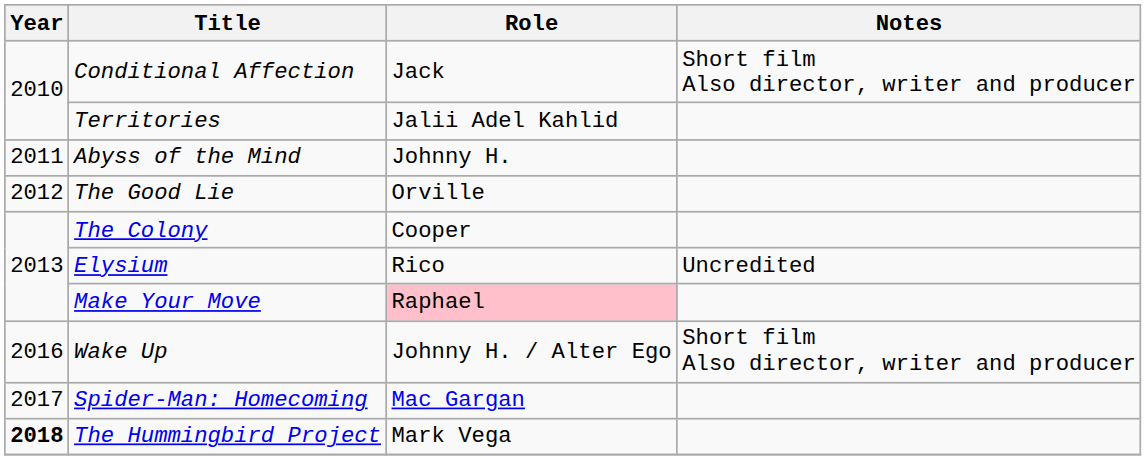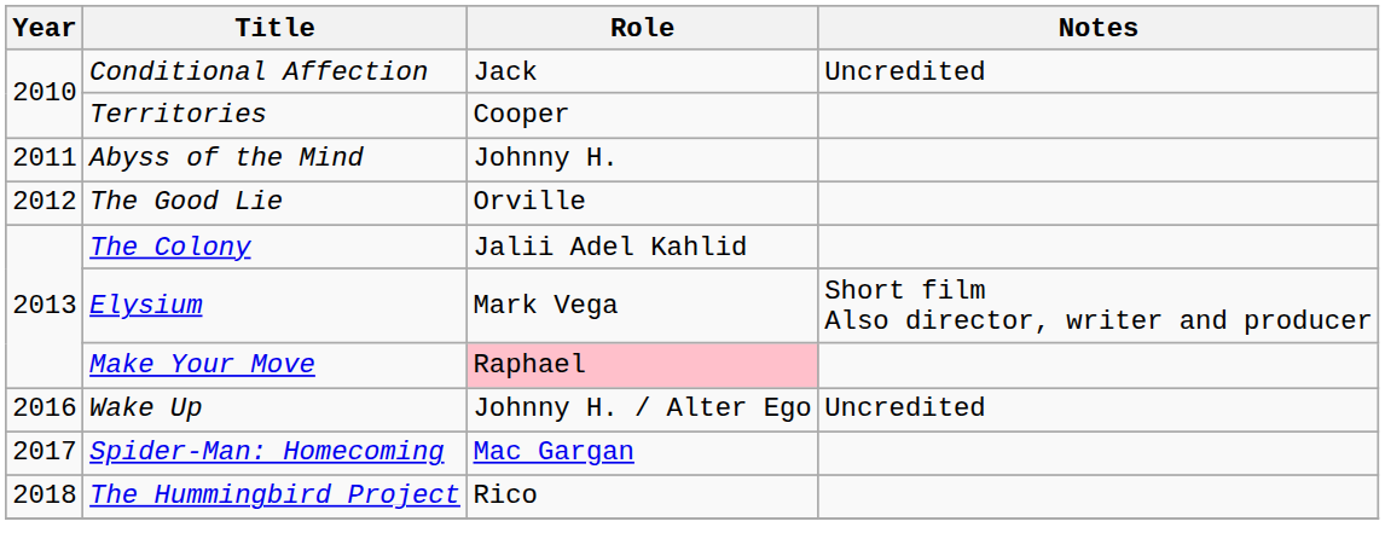Conditional Affection | Notes: Short film Also director, writer and producer -> Uncredited
Territories | Role: Jalii Adel Kahlid -> Cooper
The Colony | Role: Cooper -> Jalii Adel Kahlid
Elysium | Role: Rico -> Mark Vega
Elysium | Notes: Uncredited -> Short film Also director, writer and producer
Wake Up | Notes: Short film Also director, writer and producer -> Uncredited
The Hummingbird Project | Year: bold -> normal
The Hummingbird Project | Role: Mark Vega -> Rico
